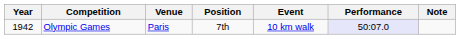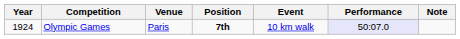Olympic Games | Year: 1942 -> 1924
Olympic Games | Position: normal -> bold
